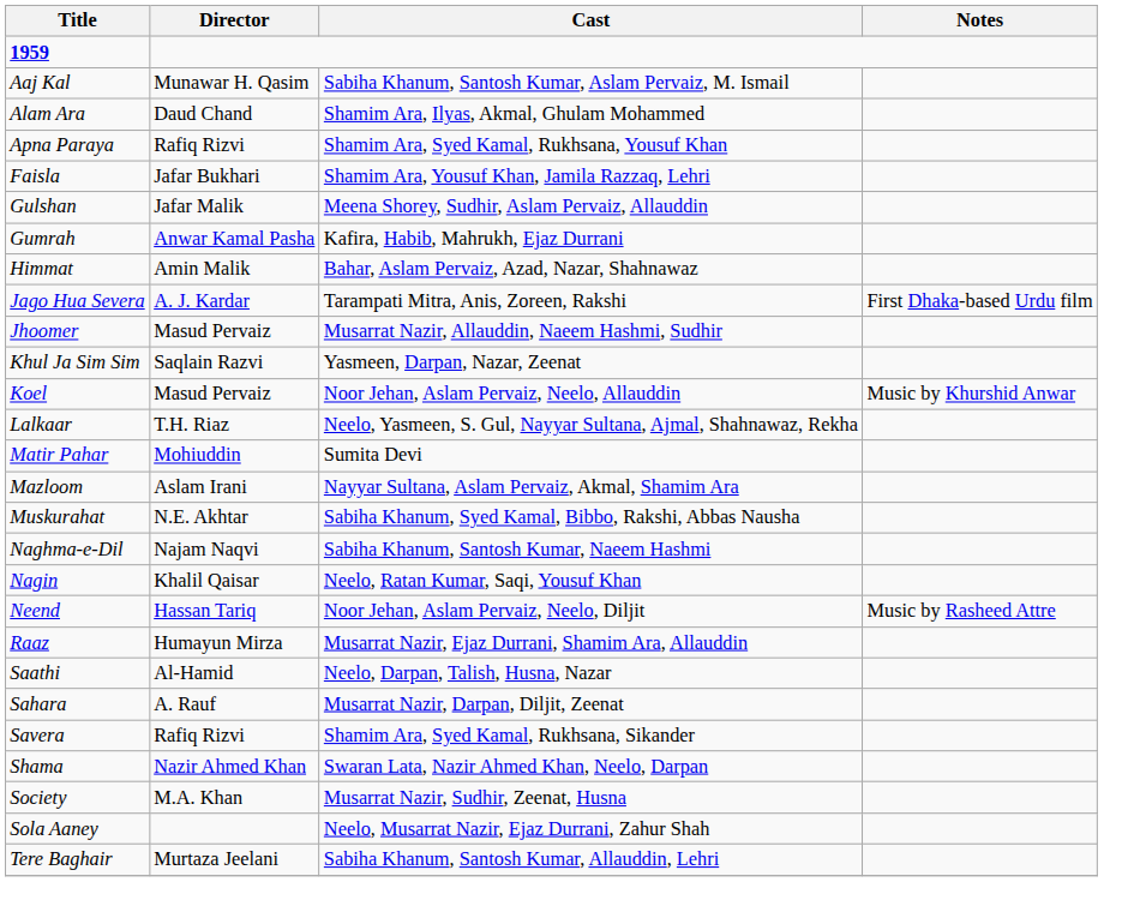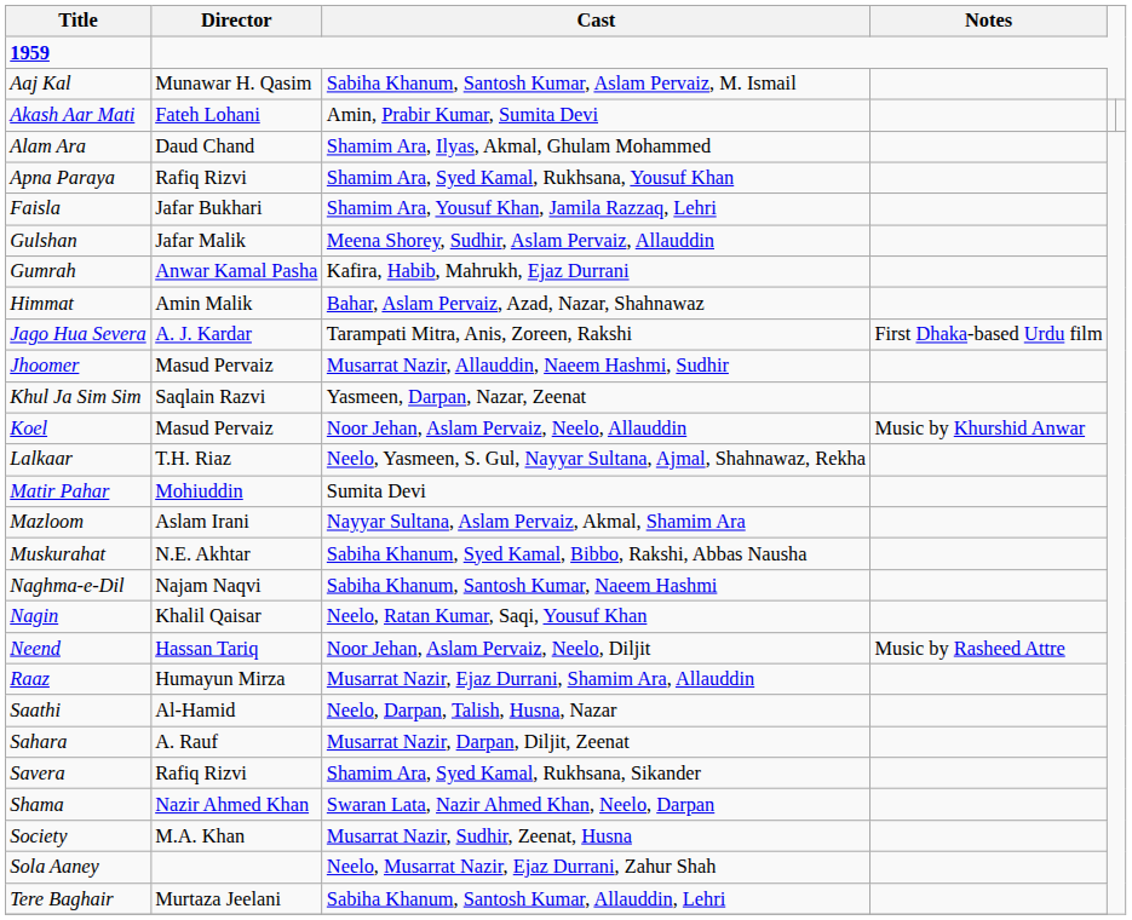+ row: Akash Aar Mati | Fateh Lohani | Amin, Prabir Kumar, Sumita Devi
